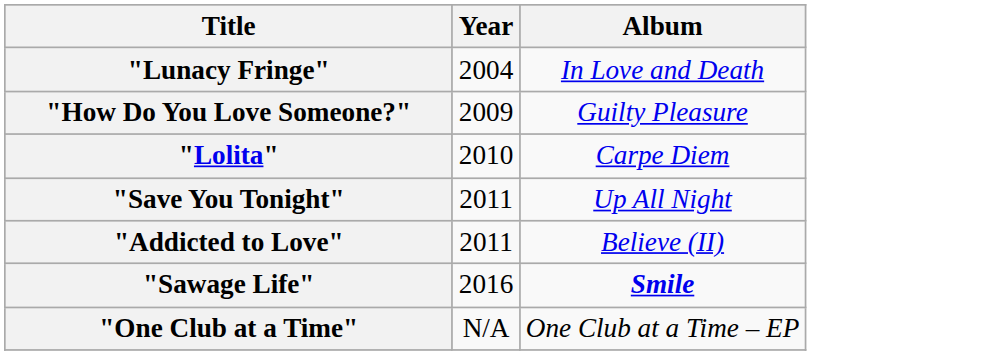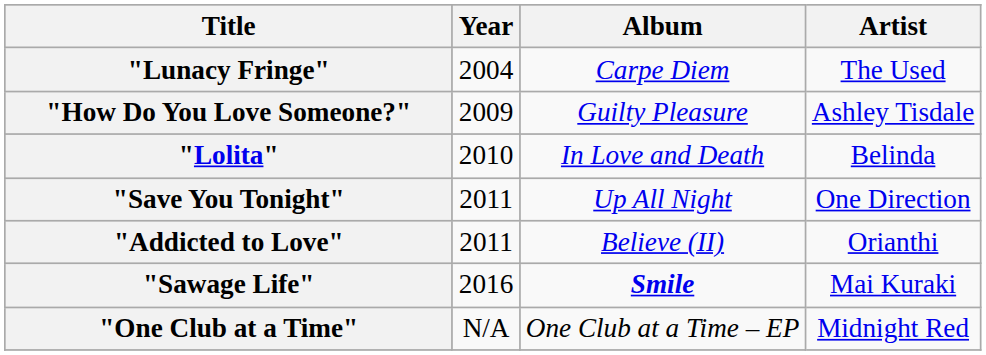+ column: Artist | The Used | Ashley Tisdale | Belinda | One Direction | Orianthi | Mai Kuraki | Midnight Red
"Lunacy Fringe" | Album: In Love and Death -> Carpe Diem
"Lolita" | Album: Carpe Diem -> In Love and Death
